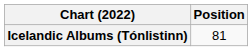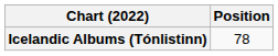Icelandic Albums (Tónlistinn) | Position: 81 -> 78
